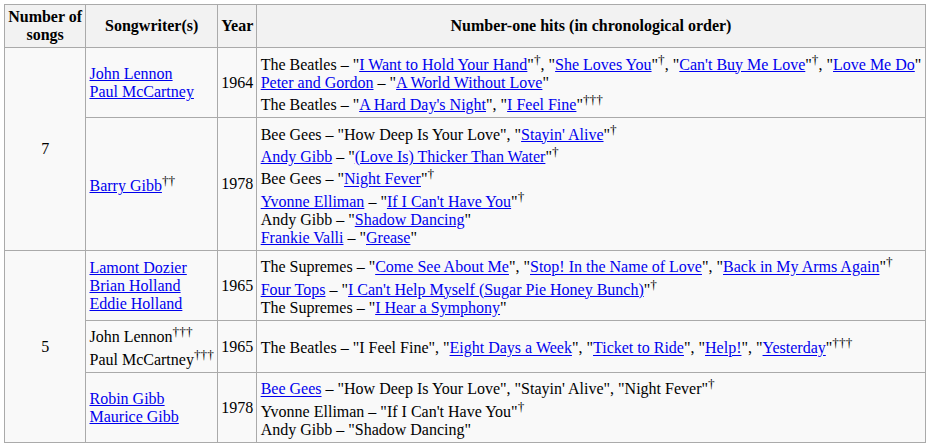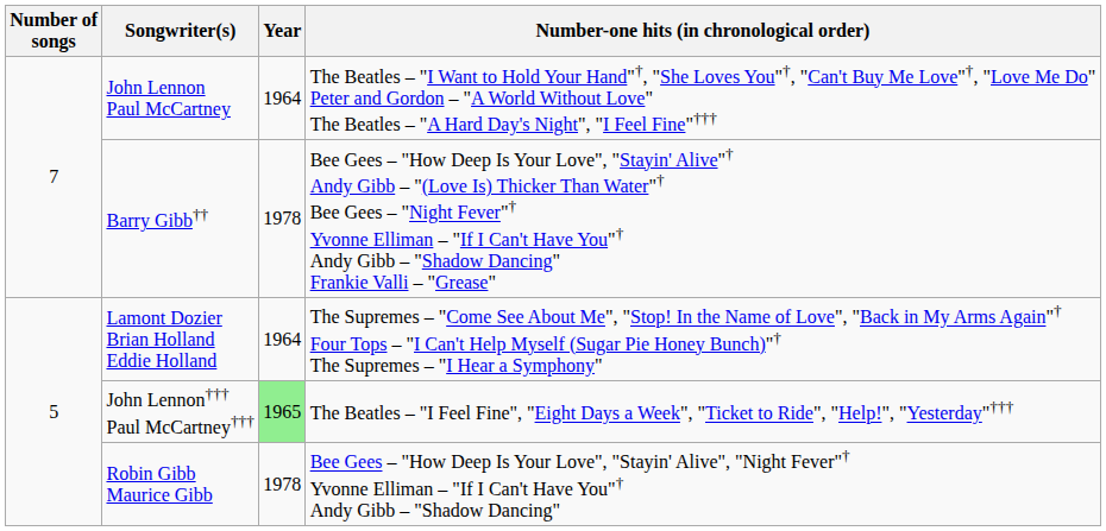Lamont Dozier Brian Holland Eddie Holland | Year: 1965 -> 1964
John Lennon††† Paul McCartney††† | Year: no background -> lightgreen background
